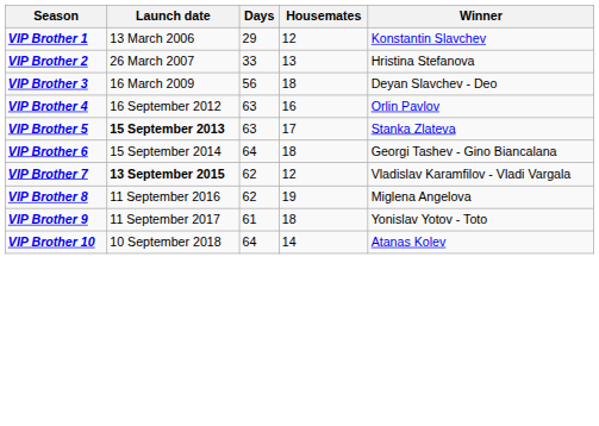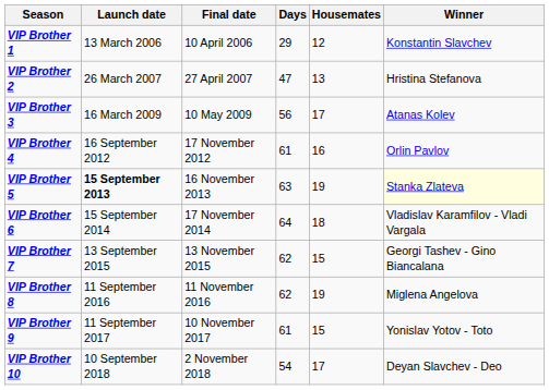+ column: Final date | 10 April 2006 | 27 April 2007 | 10 May 2009 | 17 November 2012 | 16 November 2013 | 17 November 2014 | 13 November 2015 | 11 November 2016 | 10 November 2017 | 2 November 2018
VIP Brother 2 | Days: 33 -> 47
VIP Brother 3 | Housemates: 18 -> 17
VIP Brother 3 | Winner: Deyan Slavchev - Deo -> Atanas Kolev
VIP Brother 4 | Days: 63 -> 61
VIP Brother 5 | Housemates: 17 -> 19
VIP Brother 5 | Winner: no background -> lightyellow background
VIP Brother 6 | Winner: Georgi Tashev - Gino Biancalana -> Vladislav Karamfilov - Vladi Vargala
VIP Brother 7 | Launch date: bold -> normal
VIP Brother 7 | Housemates: 12 -> 15
VIP Brother 7 | Winner: Vladislav Karamfilov - Vladi Vargala -> Georgi Tashev - Gino Biancalana
VIP Brother 9 | Housemates: 18 -> 15
VIP Brother 10 | Days: 64 -> 54
VIP Brother 10 | Housemates: 14 -> 17
VIP Brother 10 | Winner: Atanas Kolev -> Deyan Slavchev - Deo
